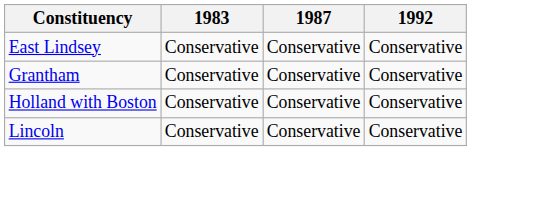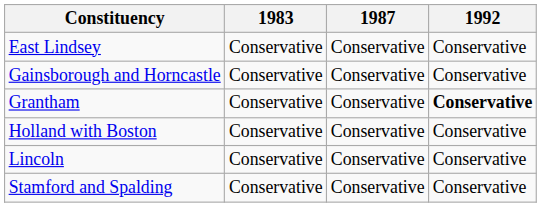+ row: Gainsborough and Horncastle | Conservative | Conservative | Conservative
Grantham | 1992: normal -> bold
+ row: Stamford and Spalding | Conservative | Conservative | Conservative
